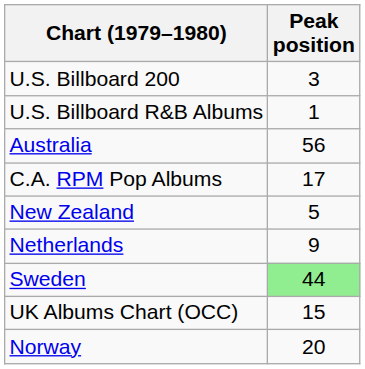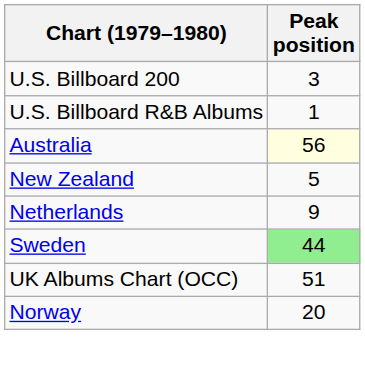Australia | Peak position: no background -> lightyellow background
- row: C.A. RPM Pop Albums | 17
UK Albums Chart (OCC) | Peak position: 15 -> 51
